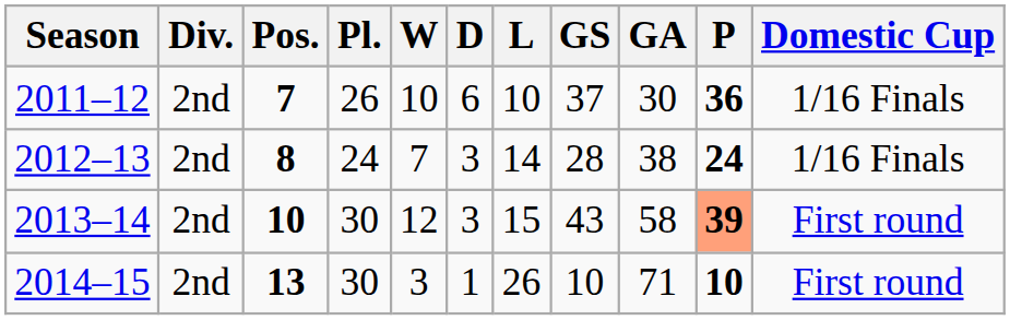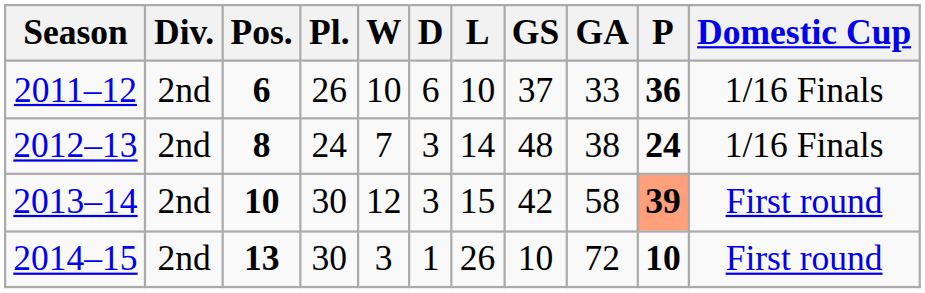2011–12 | Pos.: 7 -> 6
2011–12 | GA: 30 -> 33
2012–13 | GS: 28 -> 48
2013–14 | GS: 43 -> 42
2014–15 | GA: 71 -> 72
